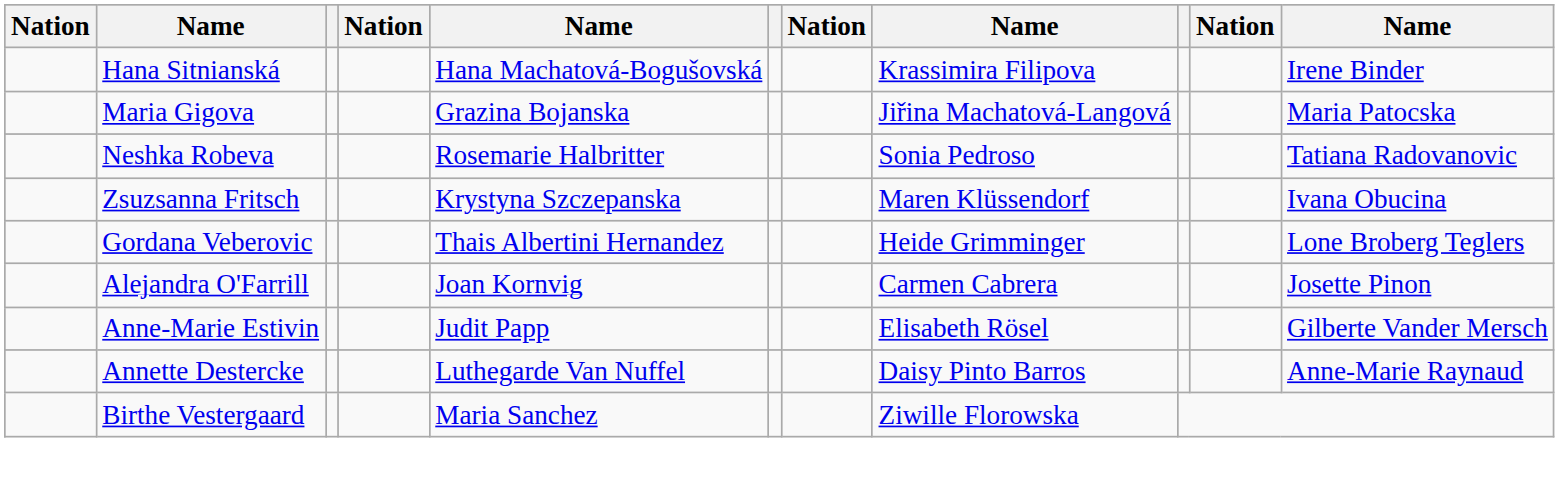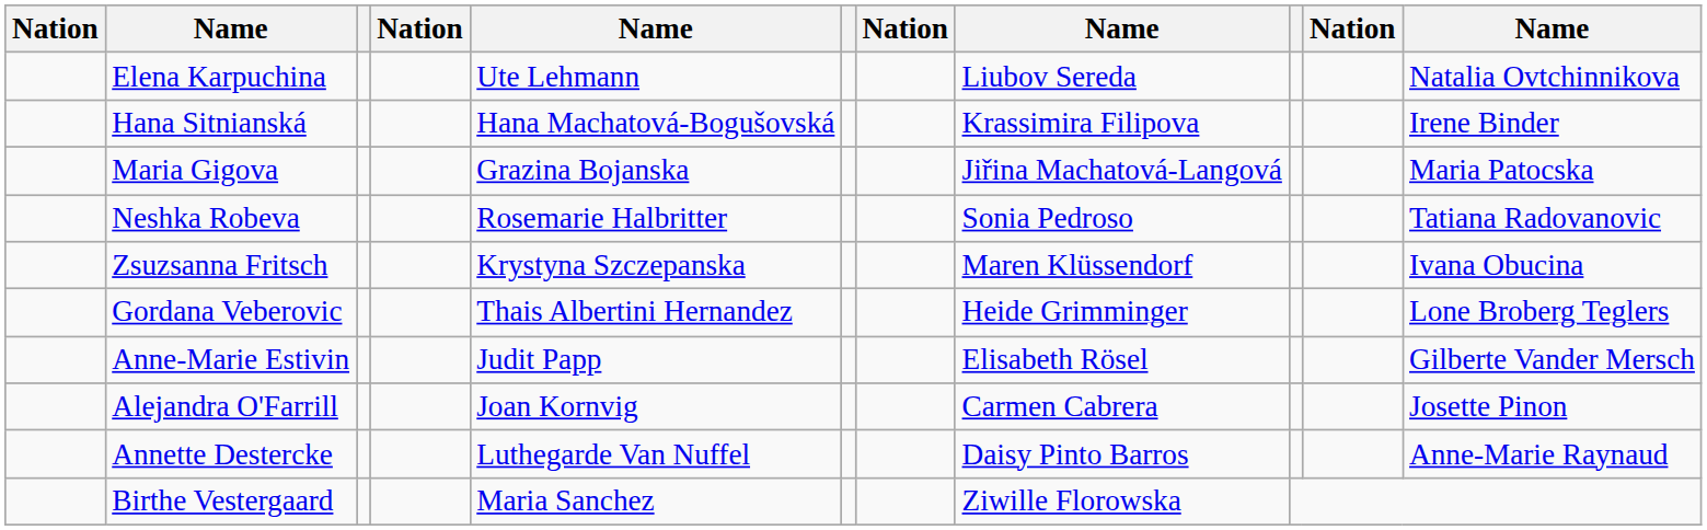+ row: Elena Karpuchina | Ute Lehmann | Liubov Sereda | Natalia Ovtchinnikova
rows swapped: Anne-Marie Estivin <-> Alejandra O'Farrill
